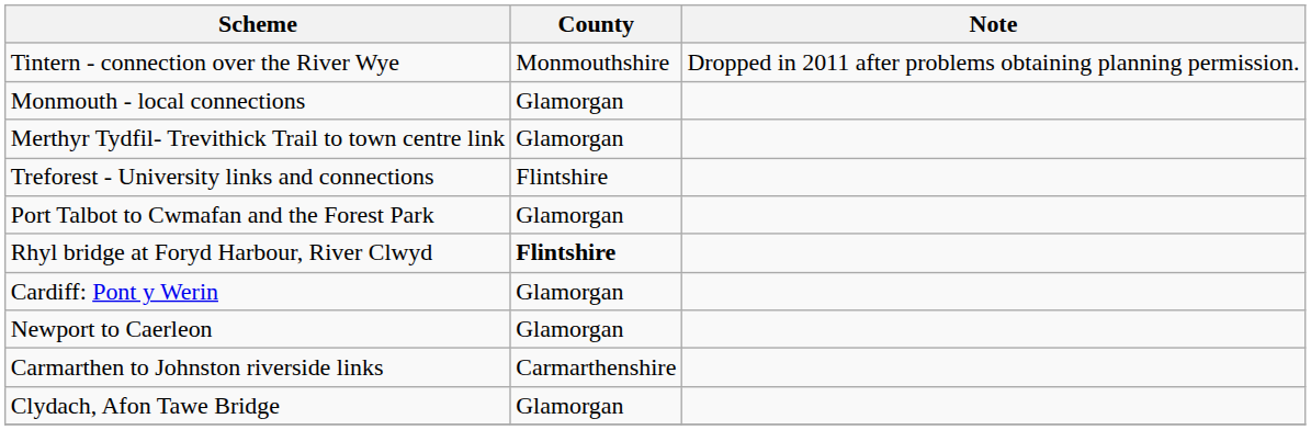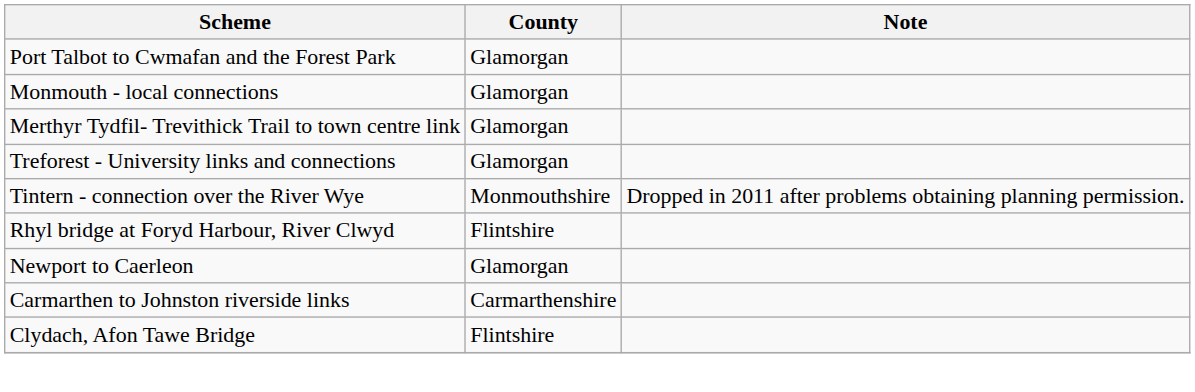rows swapped: Tintern - connection over the River Wye <-> Port Talbot to Cwmafan and the Forest Park
Treforest - University links and connections | County: Flintshire -> Glamorgan
Rhyl bridge at Foryd Harbour, River Clwyd | County: bold -> normal
- row: Cardiff: Pont y Werin | Glamorgan
Clydach, Afon Tawe Bridge | County: Glamorgan -> Flintshire
